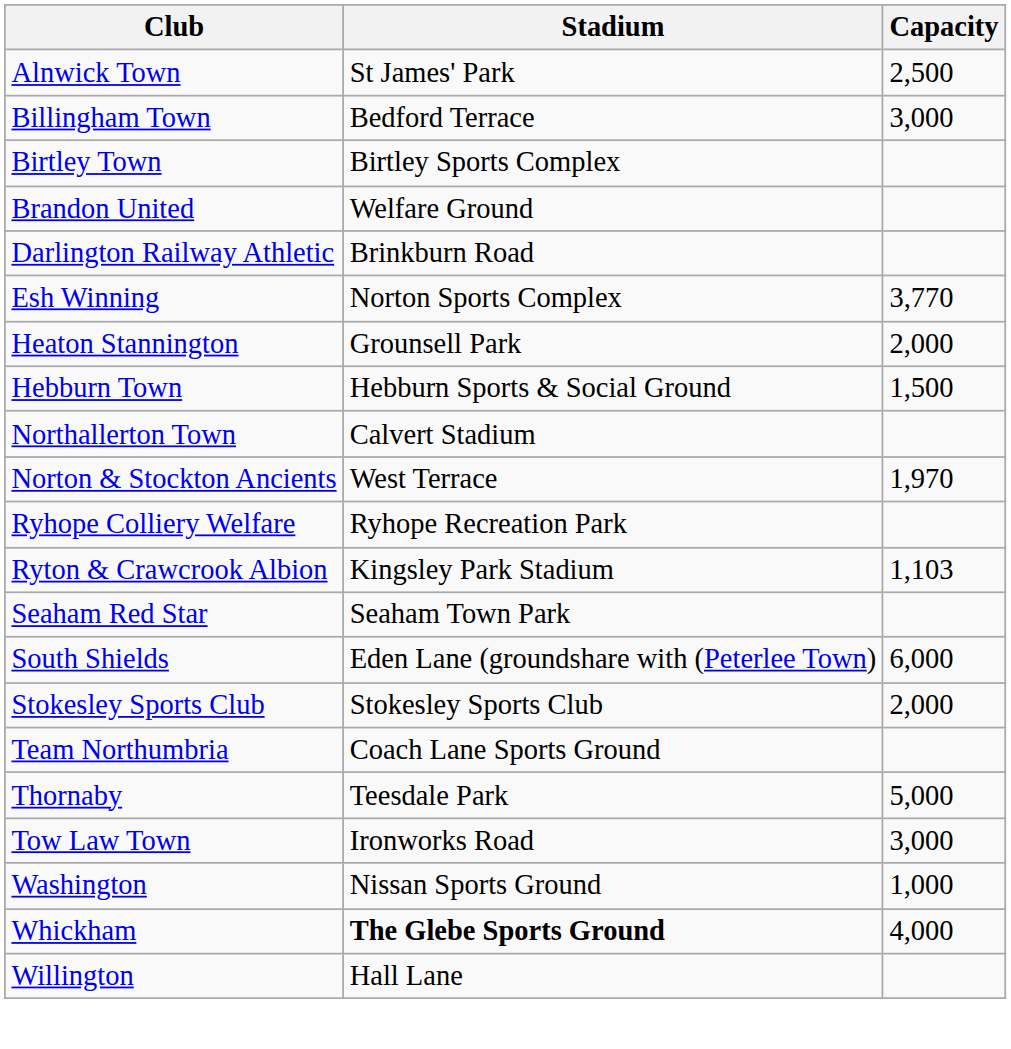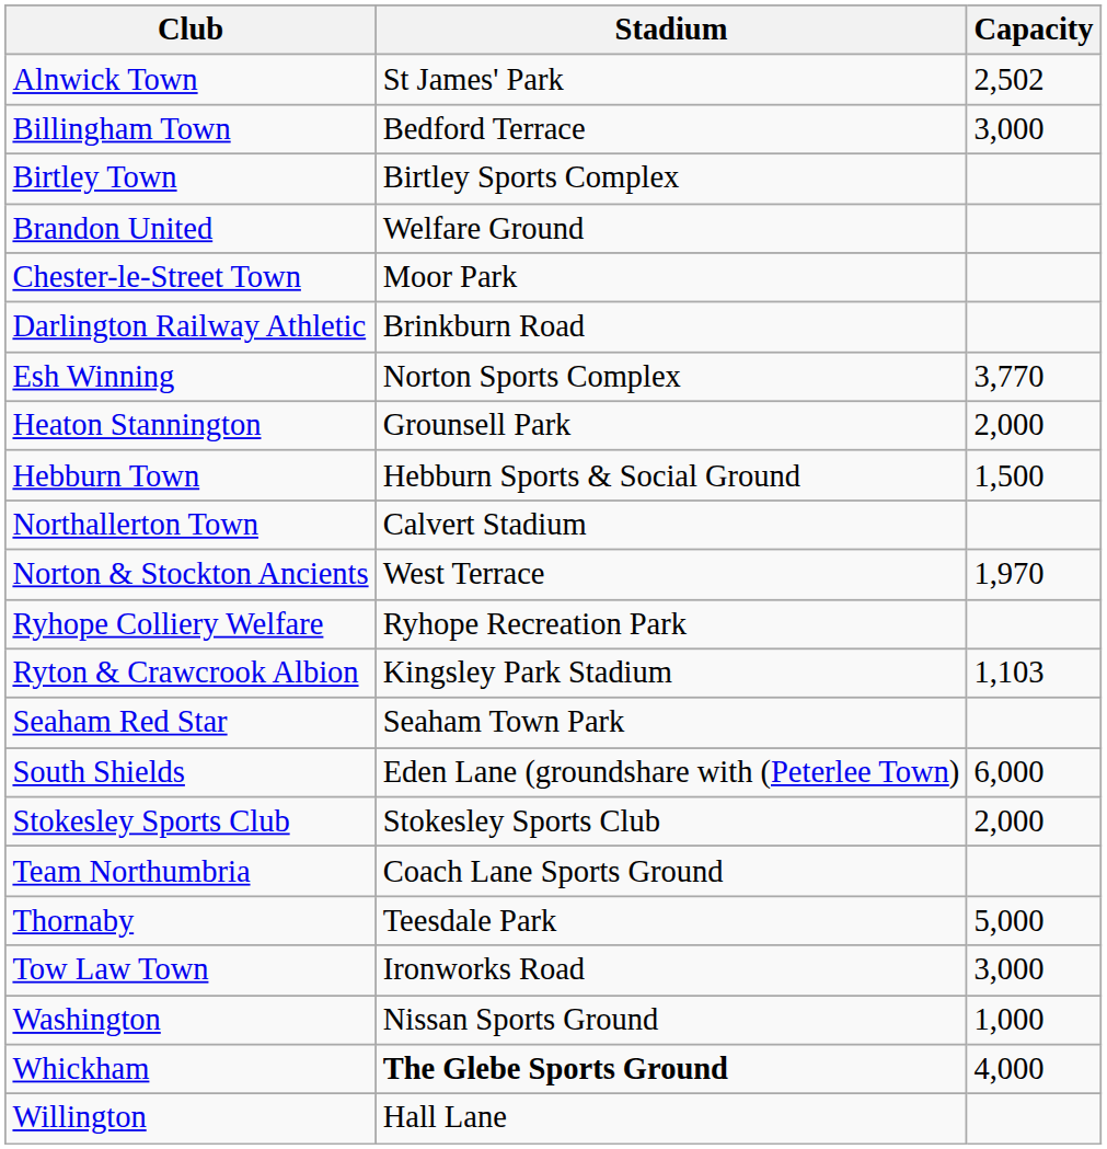Alnwick Town | Capacity: 2,500 -> 2,502
+ row: Chester-le-Street Town | Moor Park
